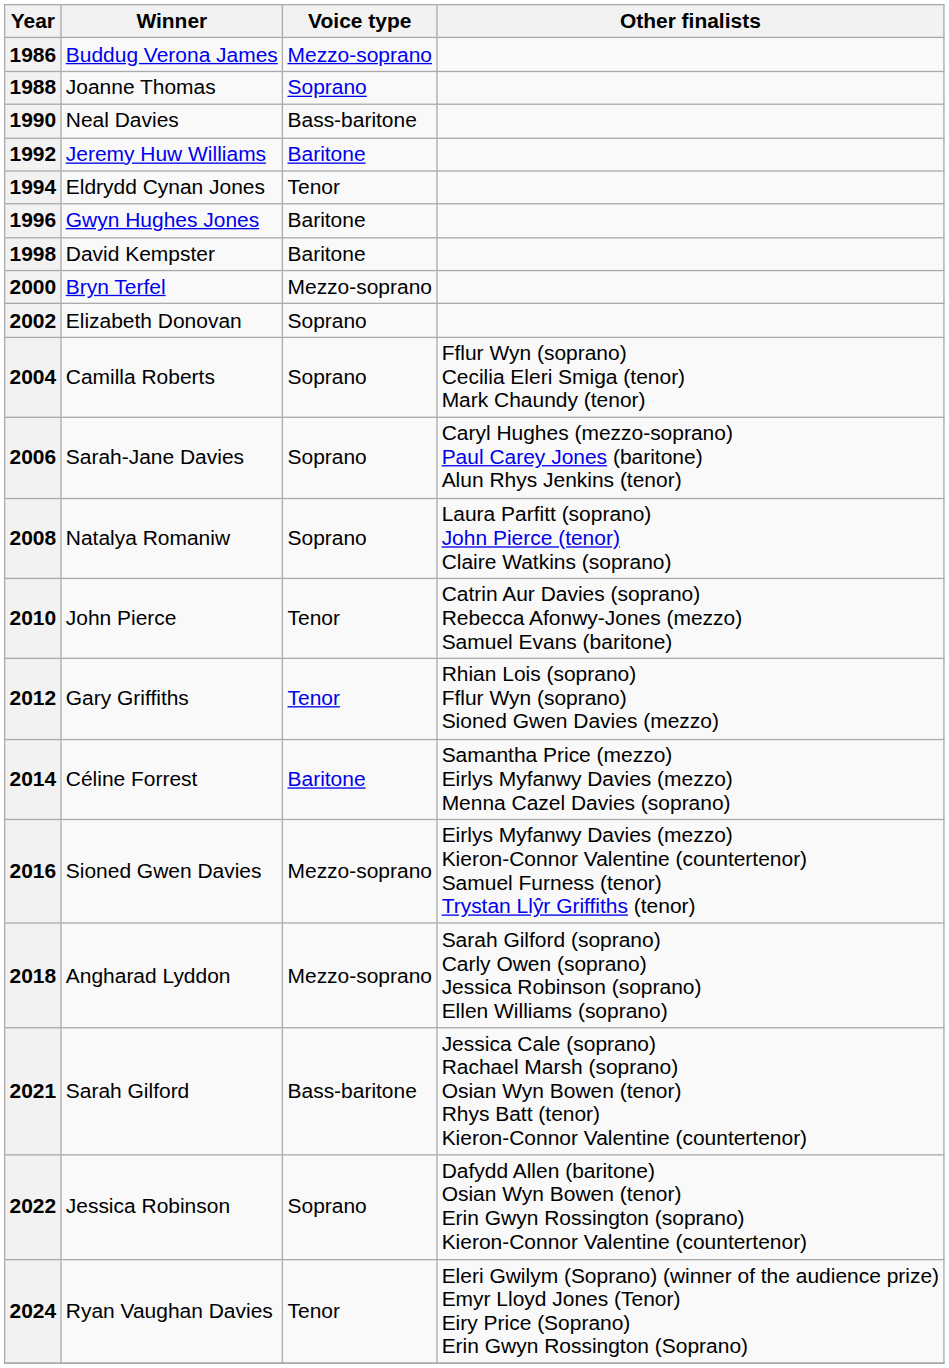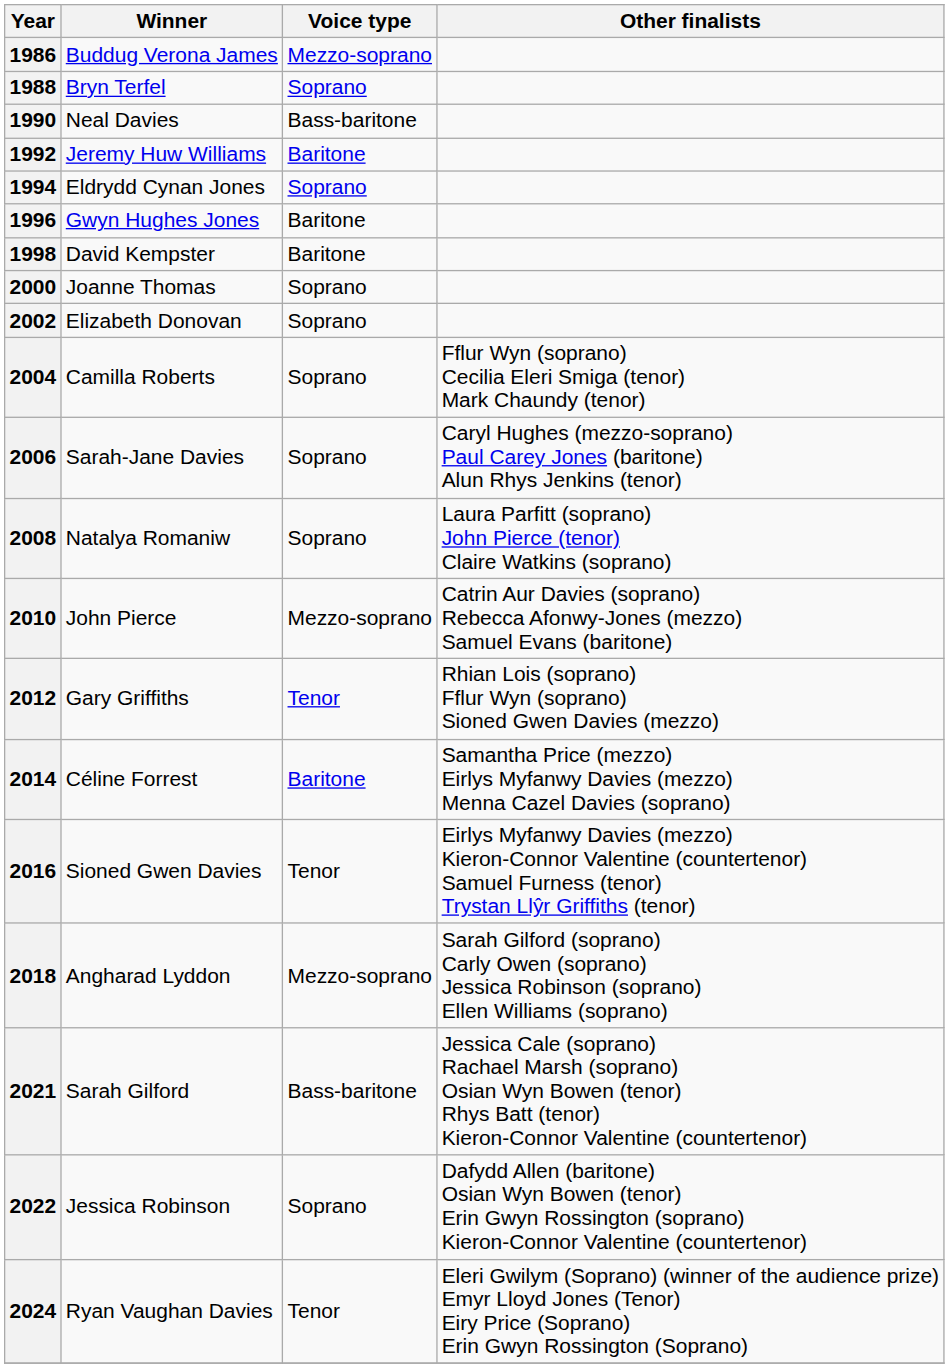1988 | Winner: Joanne Thomas -> Bryn Terfel
1994 | Voice type: Tenor -> Soprano
2000 | Winner: Bryn Terfel -> Joanne Thomas
2000 | Voice type: Mezzo-soprano -> Soprano
2010 | Voice type: Tenor -> Mezzo-soprano
2016 | Voice type: Mezzo-soprano -> Tenor
